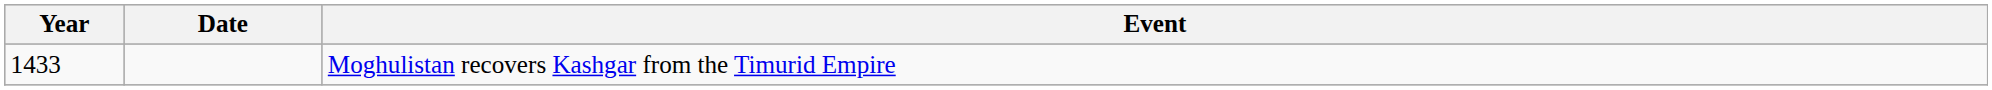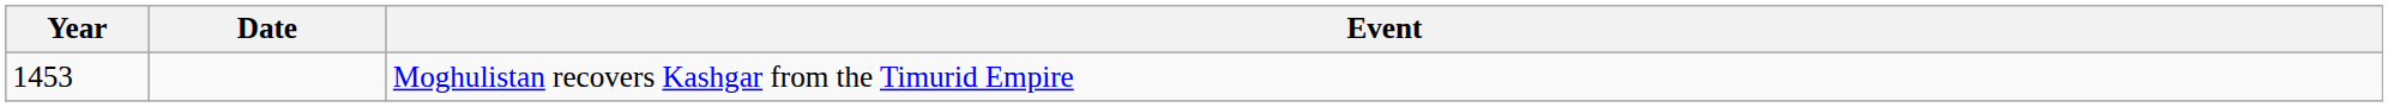Moghulistan recovers Kashgar from the Timurid Empire | Year: 1433 -> 1453
